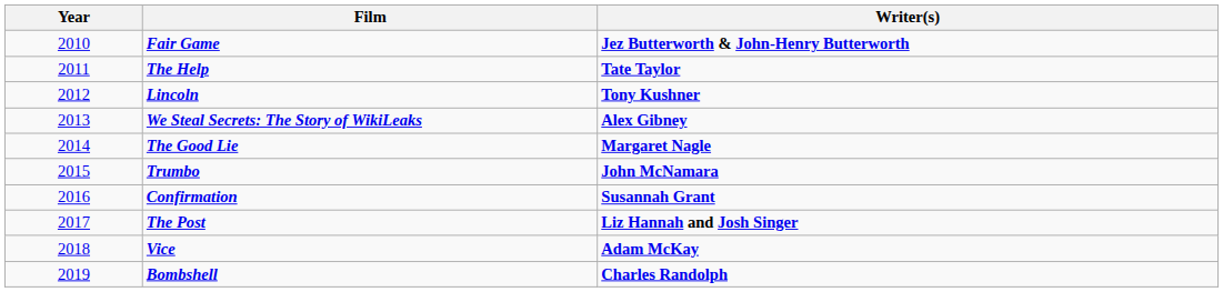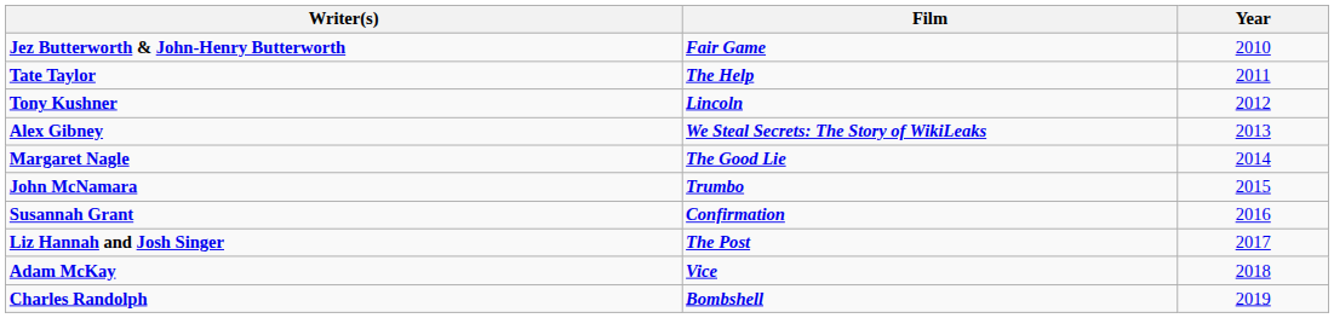columns swapped: Year <-> Writer(s)
